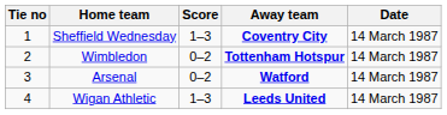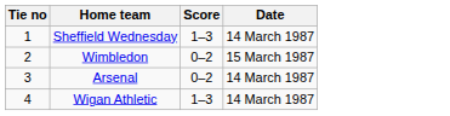- column: Away team | Coventry City | Tottenham Hotspur | Watford | Leeds United
Wimbledon | Date: 14 March 1987 -> 15 March 1987
